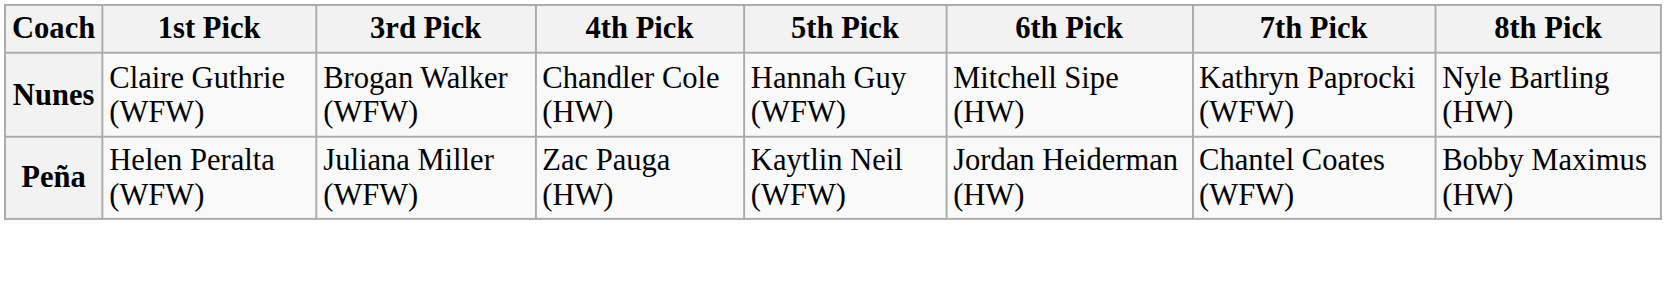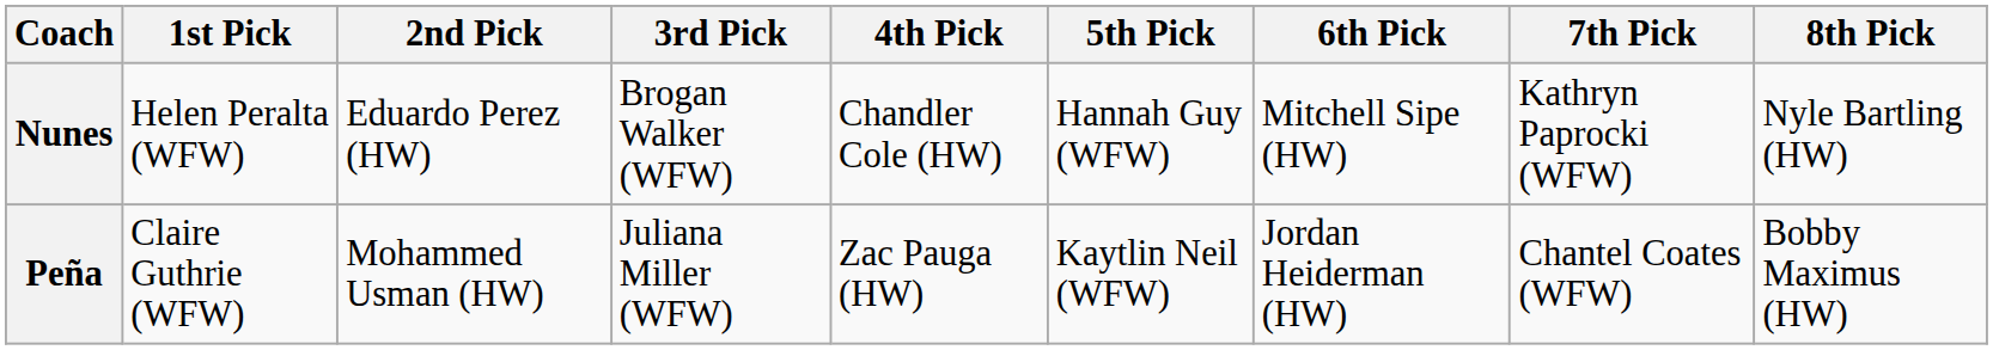+ column: 2nd Pick | Eduardo Perez (HW) | Mohammed Usman (HW)
Nunes | 1st Pick: Claire Guthrie (WFW) -> Helen Peralta (WFW)
Peña | 1st Pick: Helen Peralta (WFW) -> Claire Guthrie (WFW)
